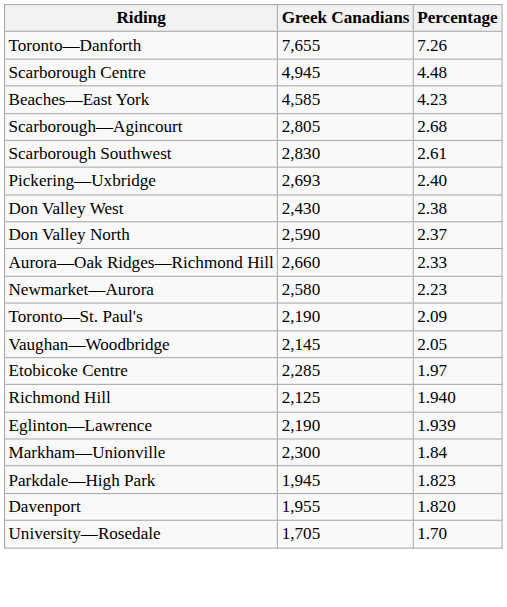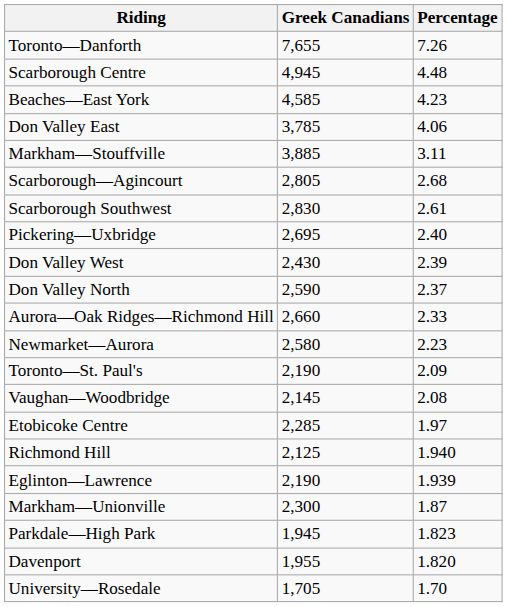+ row: Don Valley East | 3,785 | 4.06
+ row: Markham—Stouffville | 3,885 | 3.11
Pickering—Uxbridge | Greek Canadians: 2,693 -> 2,695
Don Valley West | Percentage: 2.38 -> 2.39
Vaughan—Woodbridge | Percentage: 2.05 -> 2.08
Markham—Unionville | Percentage: 1.84 -> 1.87
